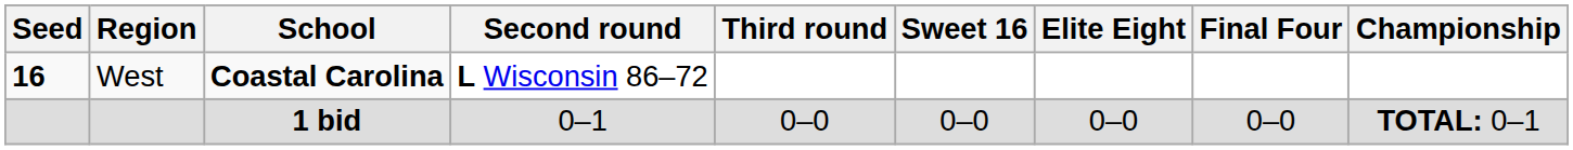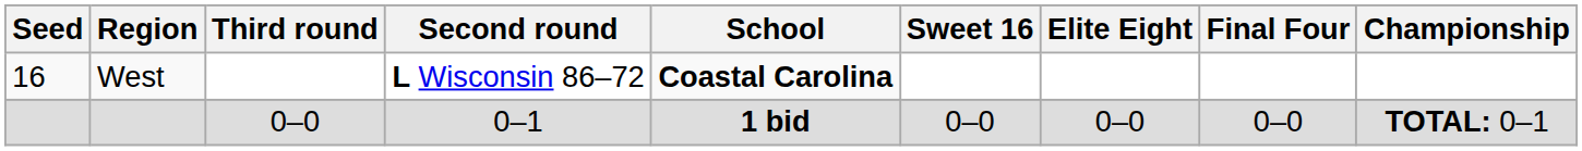columns swapped: School <-> Third round
West | Seed: bold -> normal
